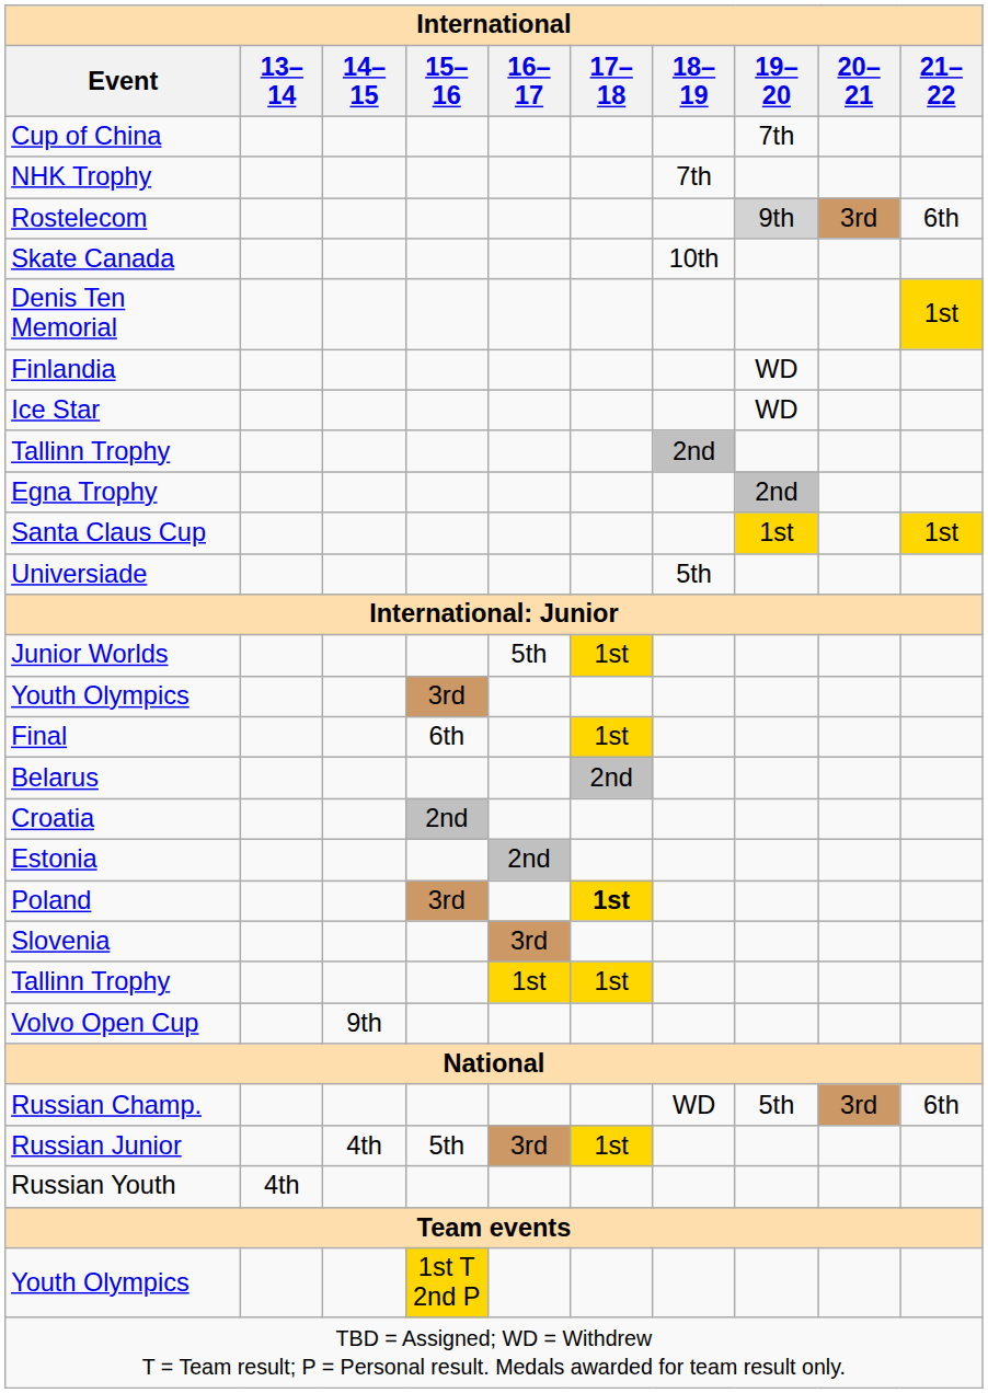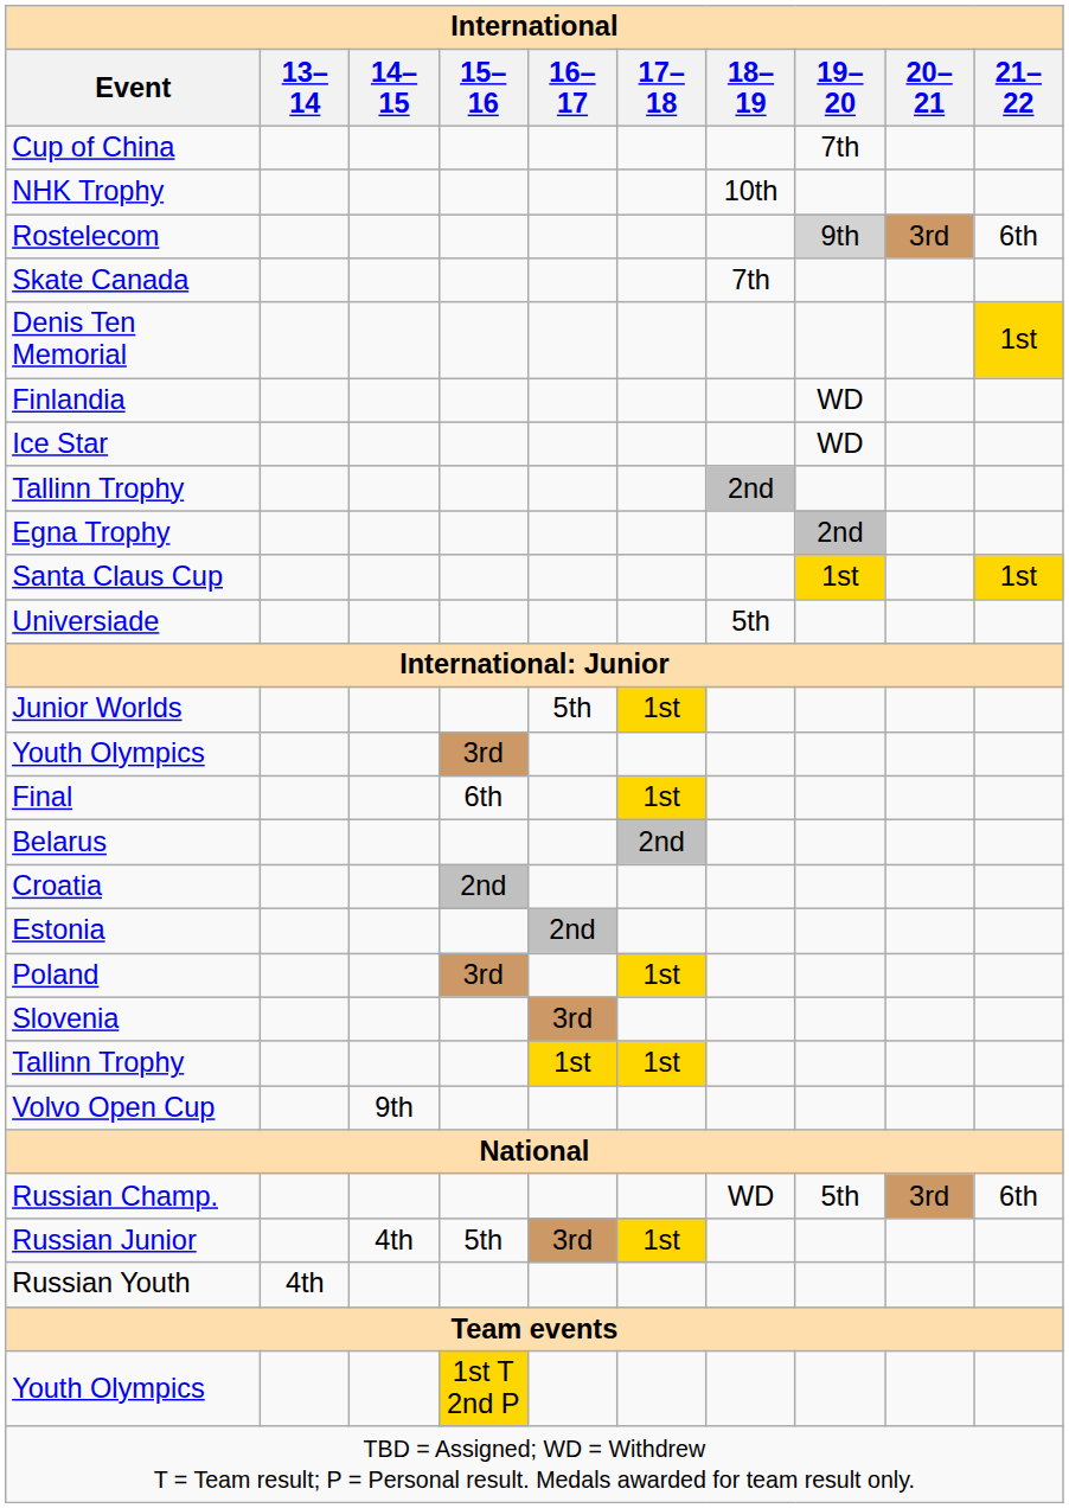NHK Trophy | International / 18–19: 7th -> 10th
Skate Canada | International / 18–19: 10th -> 7th
Poland | International / 17–18: bold -> normal
